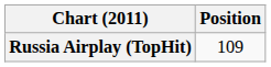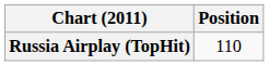Russia Airplay (TopHit) | Position: 109 -> 110
